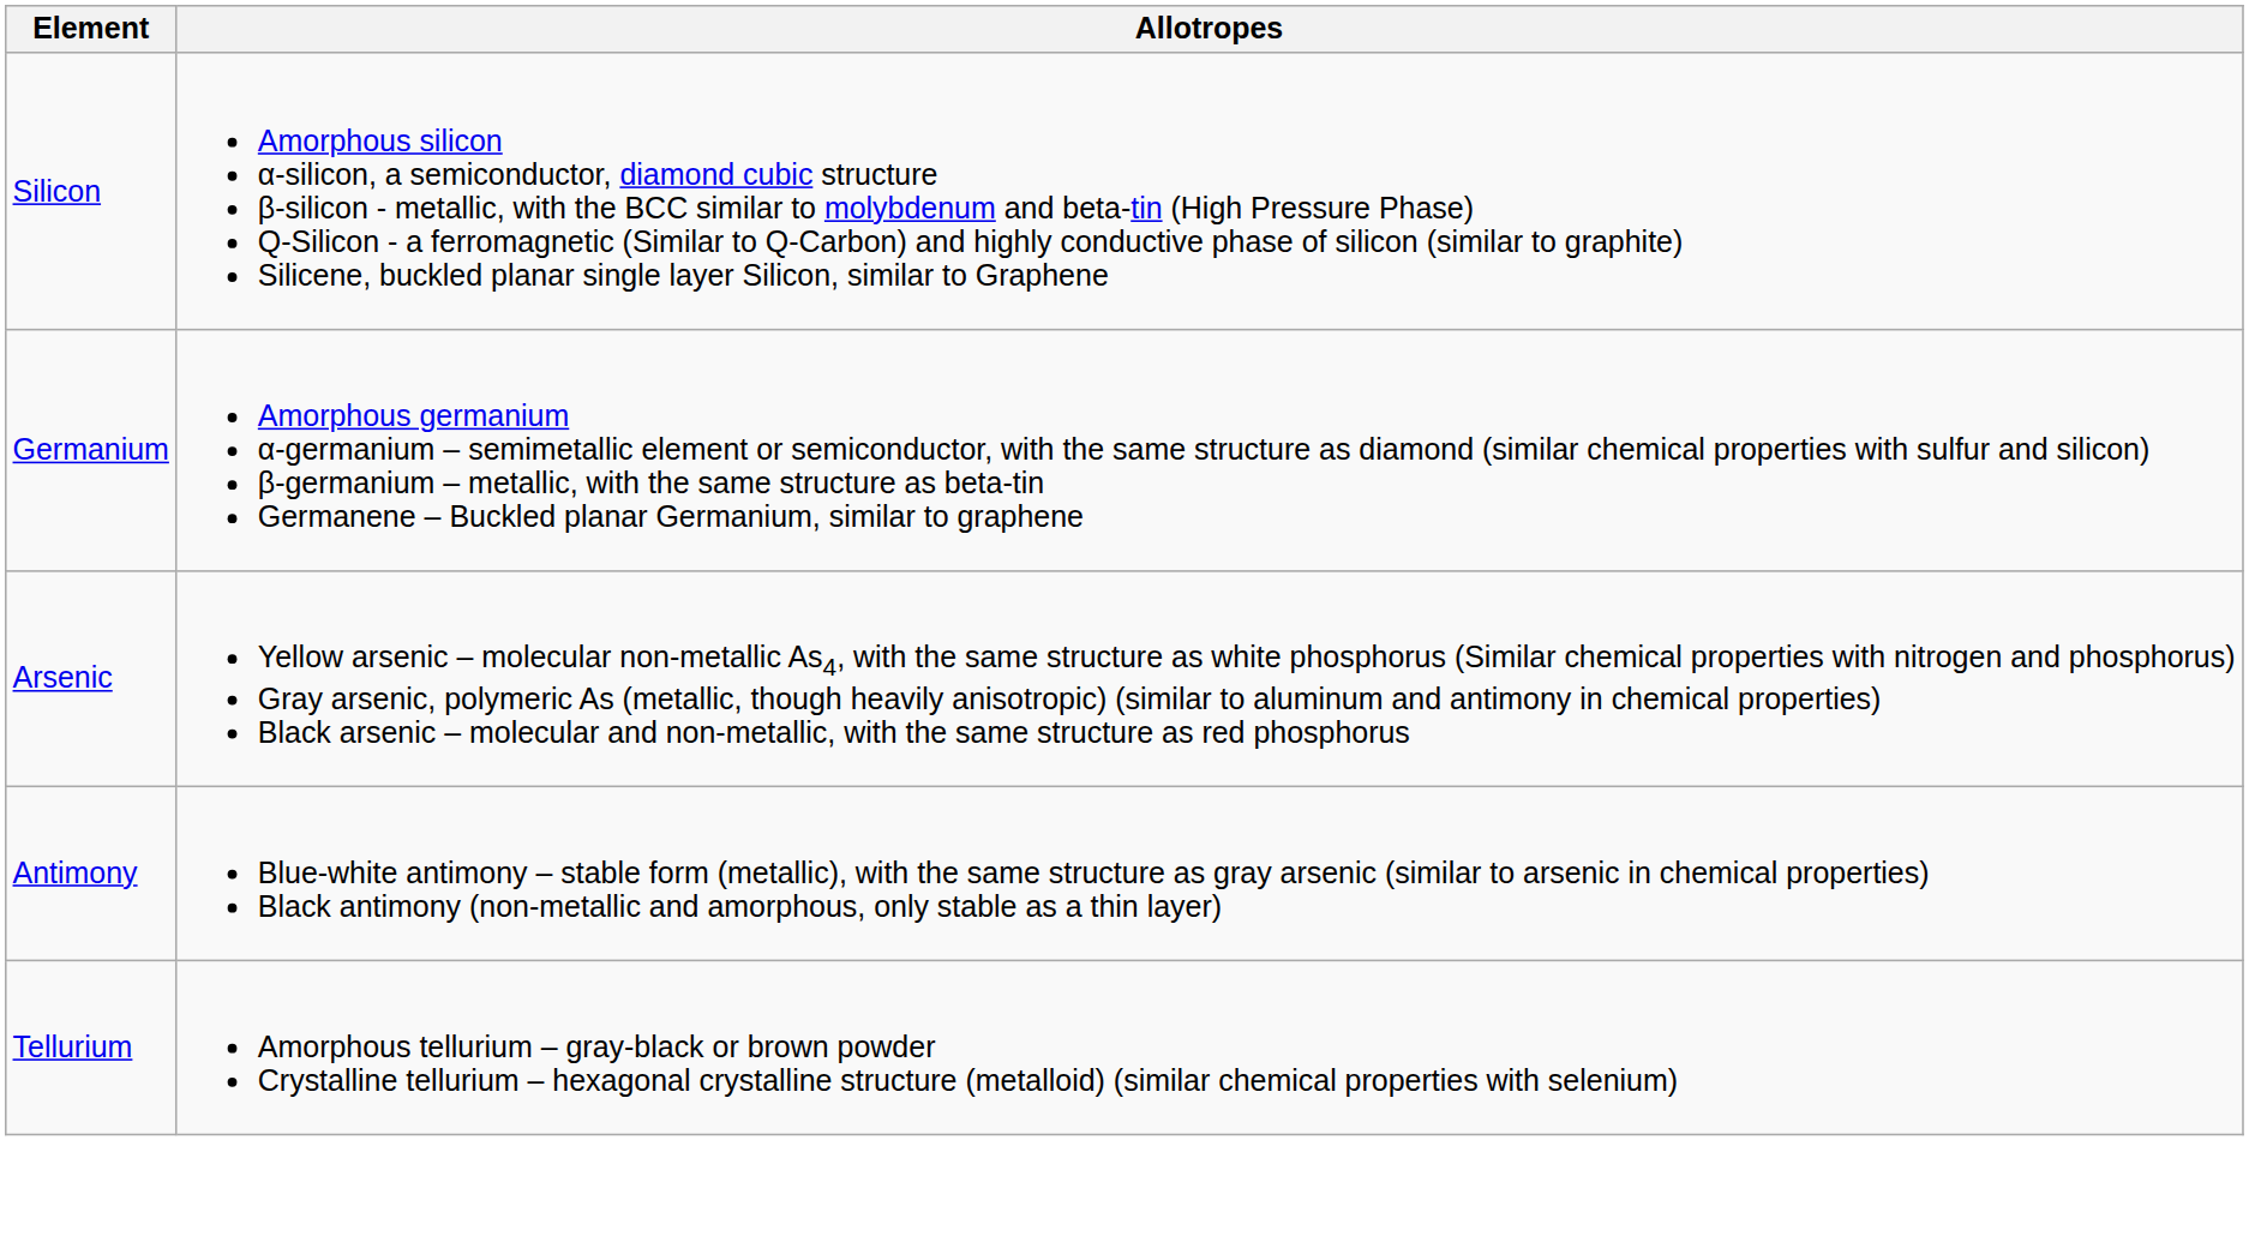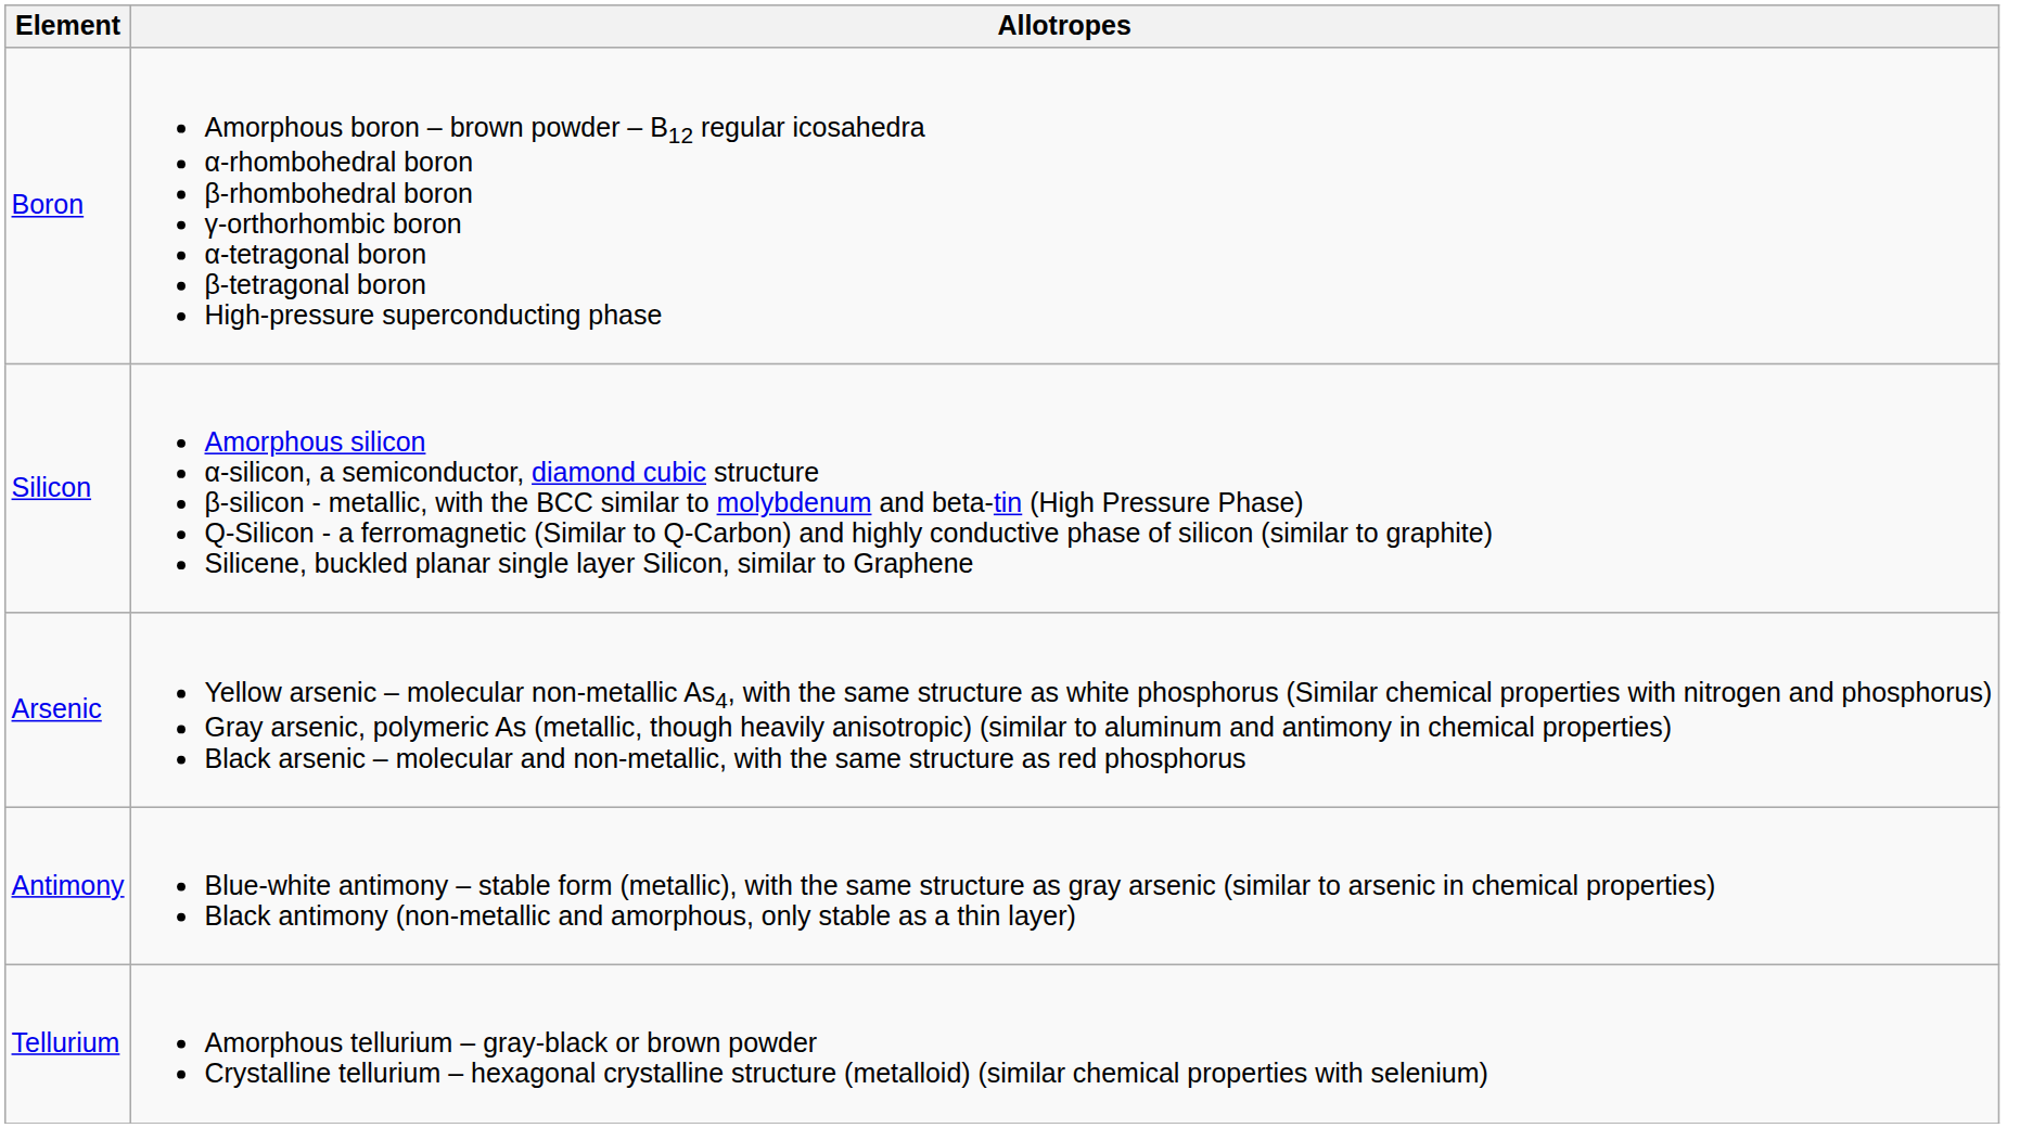+ row: Boron | Amorphous boron – brown powder – B12 regular icosahedra α-rhombohedral boron β-rhombohedral boron γ-orthorhombic boron α-tetragonal boron β-tetragonal boron High-pressure superconducting phase
- row: Germanium | Amorphous germanium α-germanium – semimetallic element or semiconductor, with the same structure as diamond (similar chemical properties with sulfur and silicon) β-germanium – metallic, with the same structure as beta-tin Germanene – Buckled planar Germanium, similar to graphene
